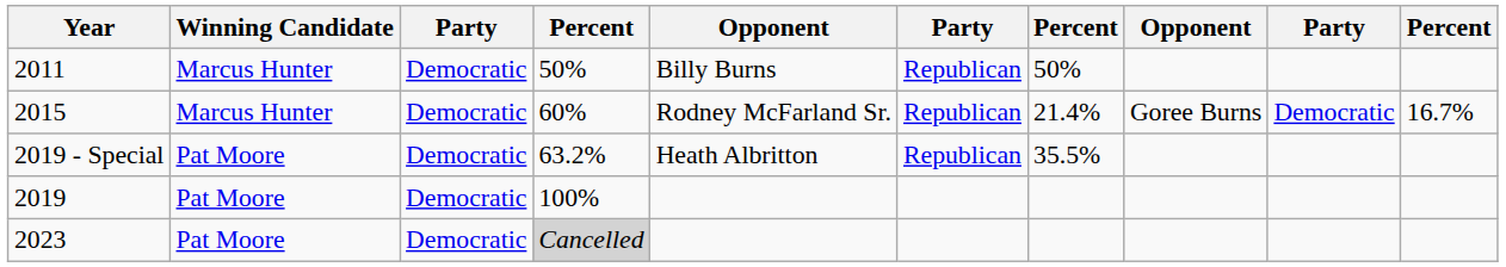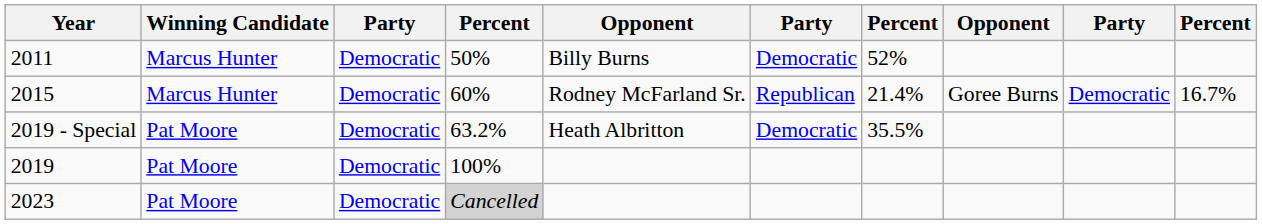2011 | column 6: Republican -> Democratic
2011 | column 7: 50% -> 52%
2019 - Special | column 6: Republican -> Democratic
